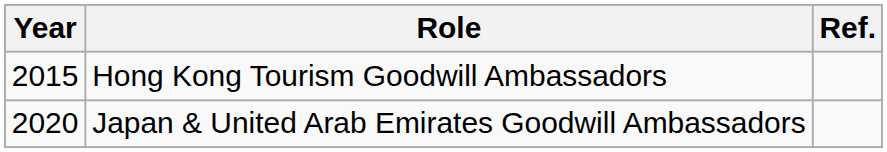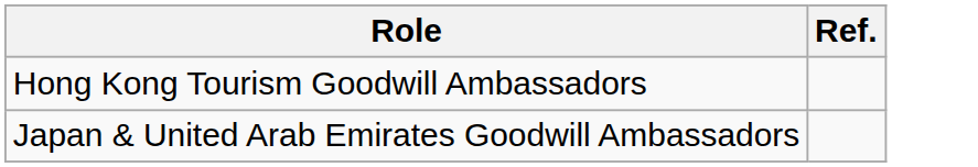- column: Year | 2015 | 2020
